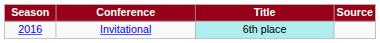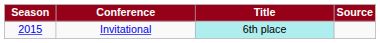Invitational | Season: 2016 -> 2015
